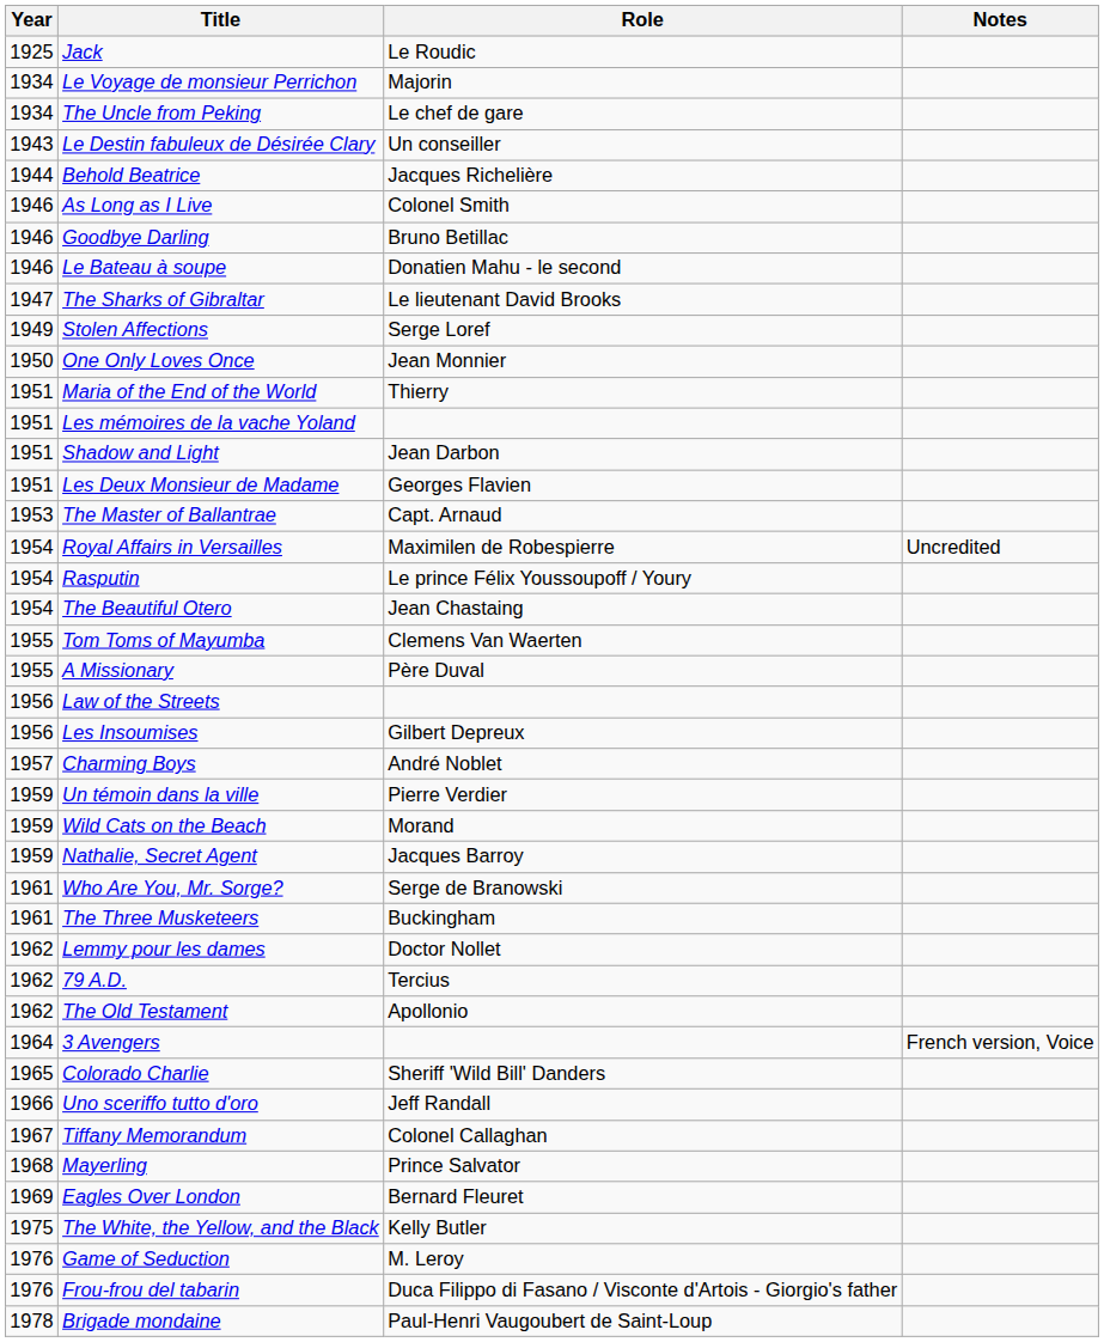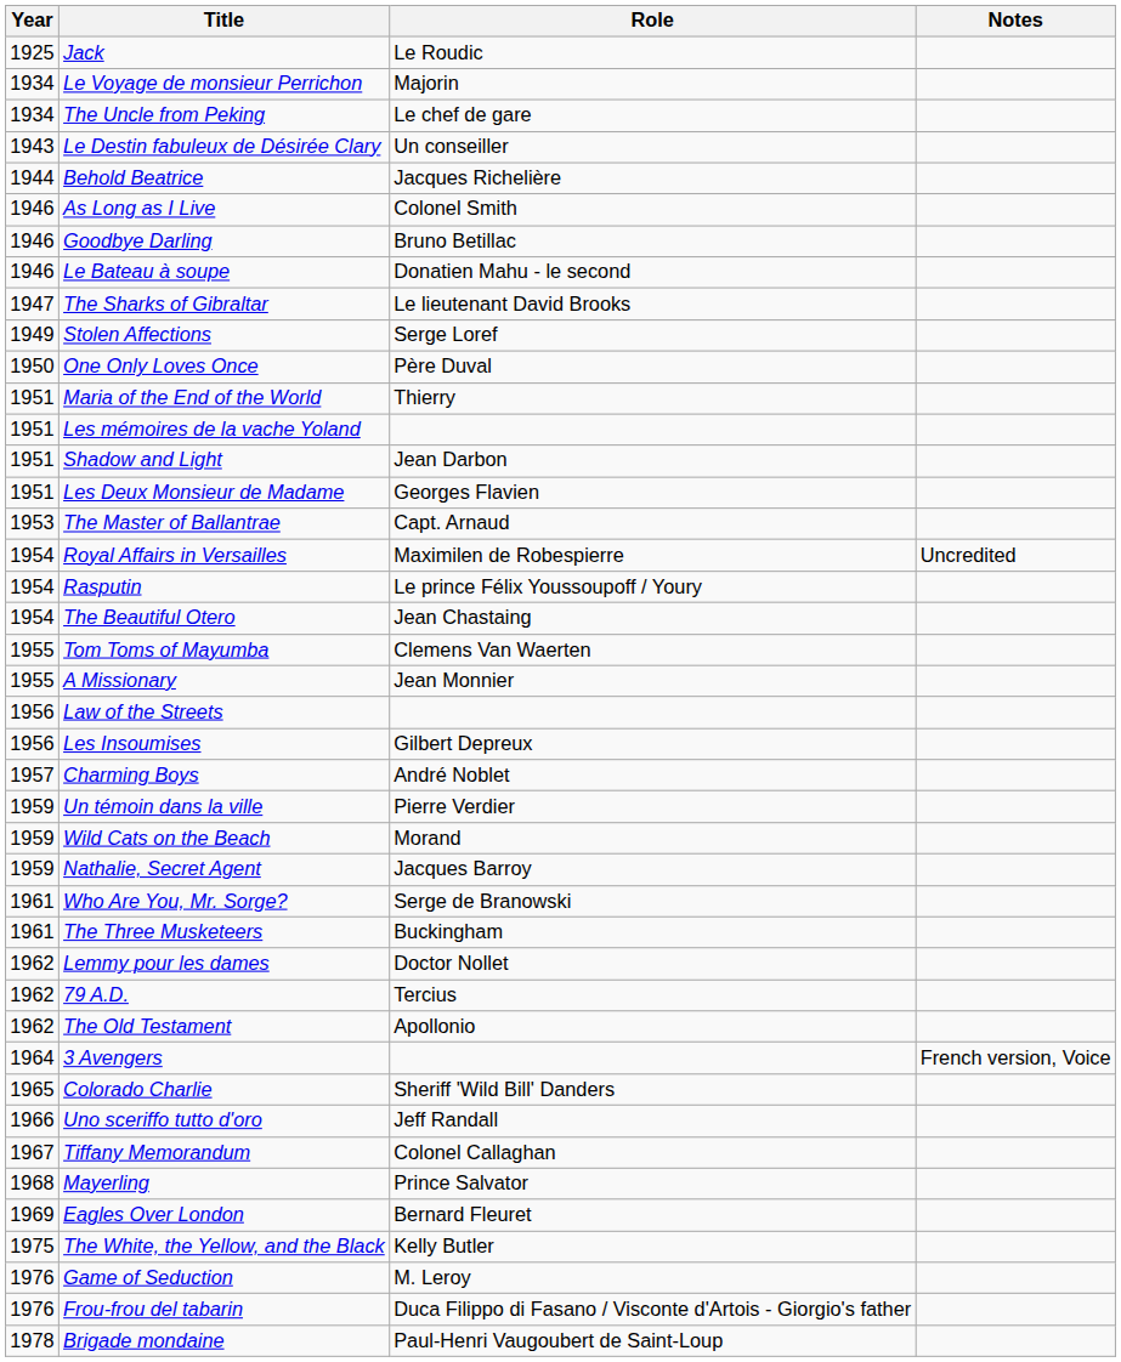One Only Loves Once | Role: Jean Monnier -> Père Duval
A Missionary | Role: Père Duval -> Jean Monnier
